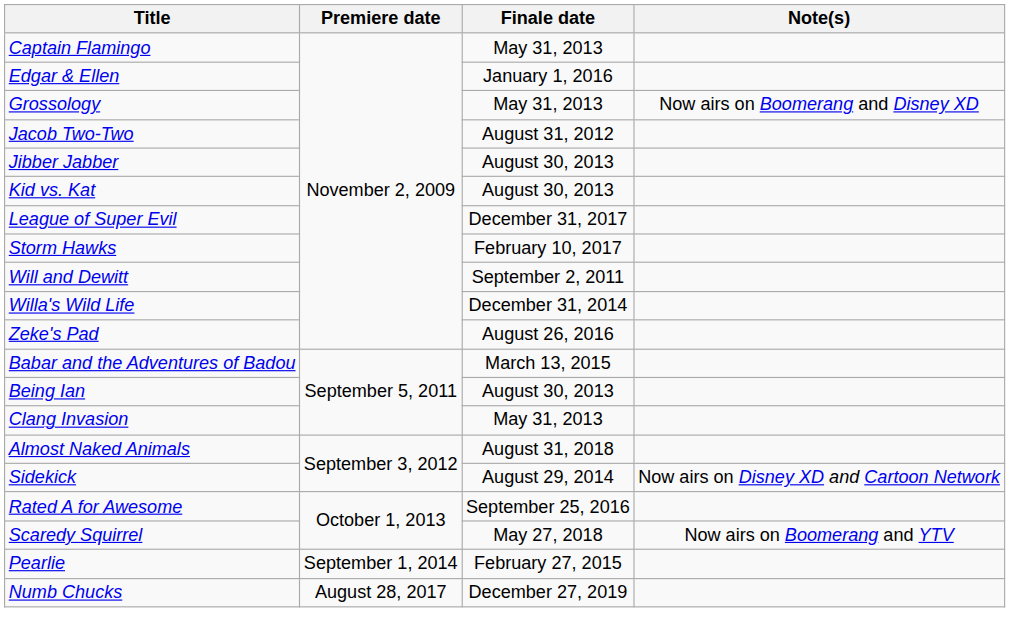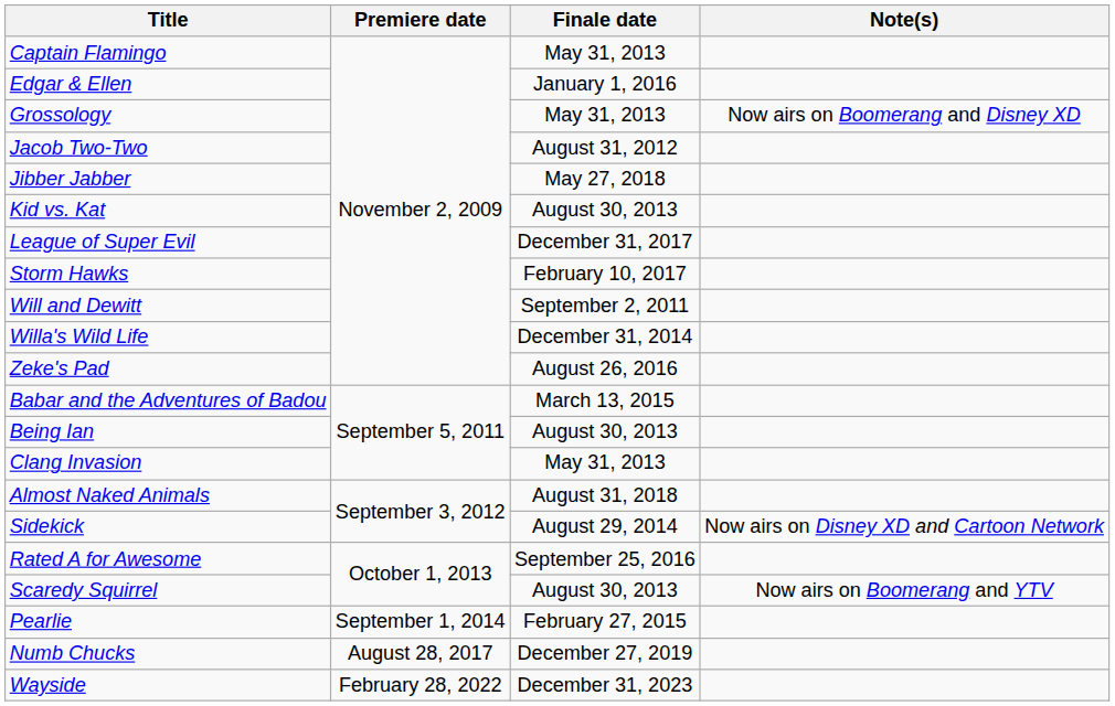Jibber Jabber | Finale date: August 30, 2013 -> May 27, 2018
Scaredy Squirrel | Finale date: May 27, 2018 -> August 30, 2013
+ row: Wayside | February 28, 2022 | December 31, 2023
